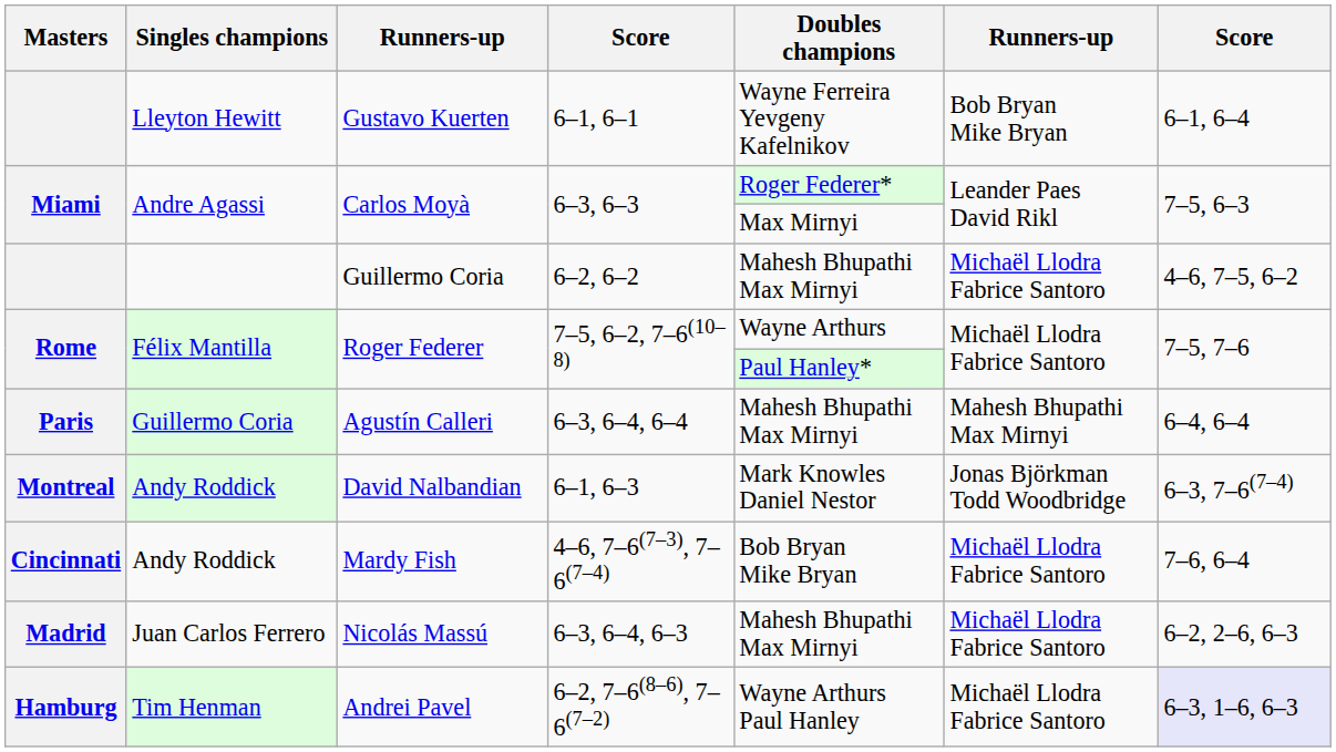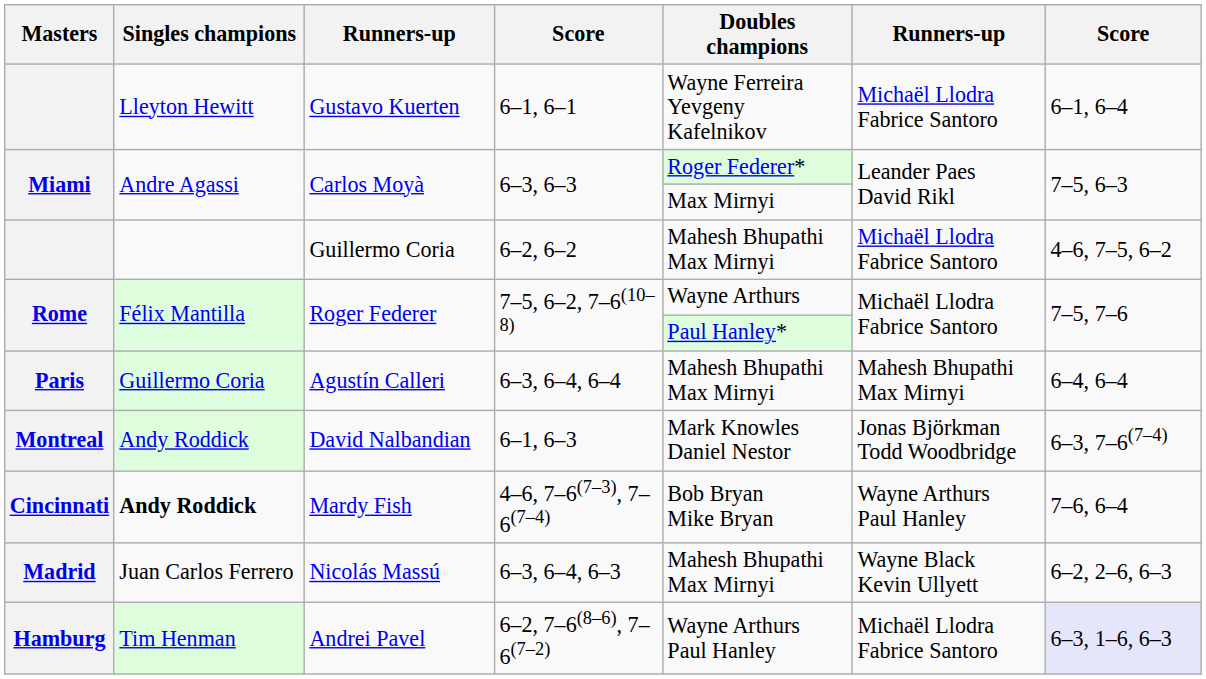Gustavo Kuerten | column 6: Bob Bryan Mike Bryan -> Michaël Llodra Fabrice Santoro
Mardy Fish | Singles champions: normal -> bold
Mardy Fish | column 6: Michaël Llodra Fabrice Santoro -> Wayne Arthurs Paul Hanley
Nicolás Massú | column 6: Michaël Llodra Fabrice Santoro -> Wayne Black Kevin Ullyett
